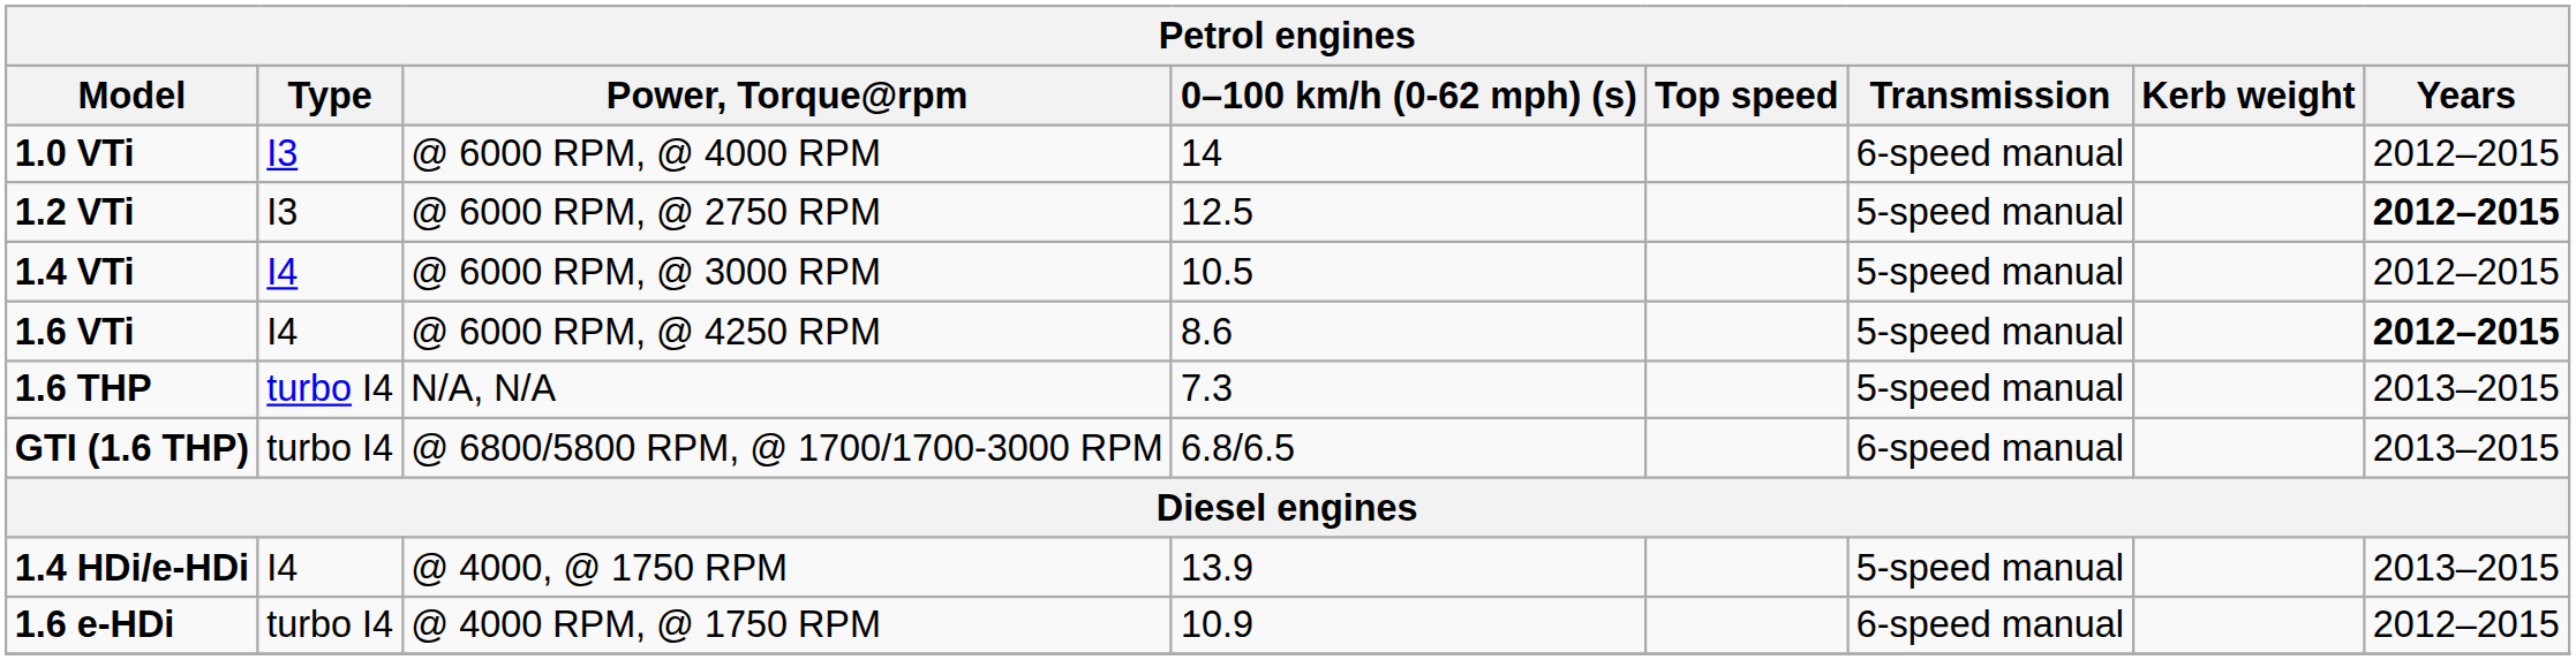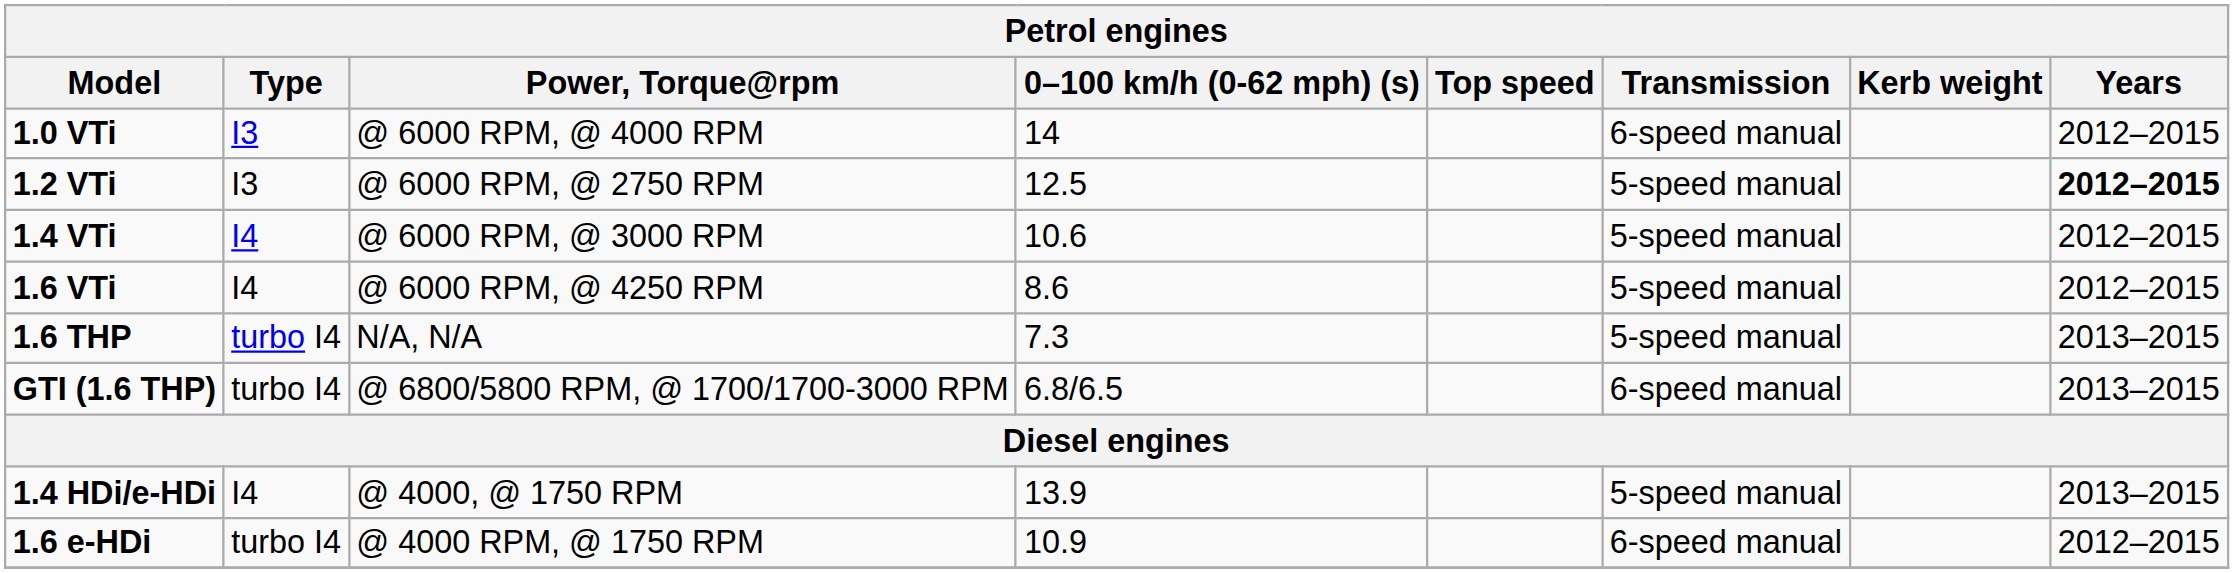1.4 VTi | 0–100 km/h (0-62 mph) (s): 10.5 -> 10.6
1.6 VTi | Years: bold -> normal
